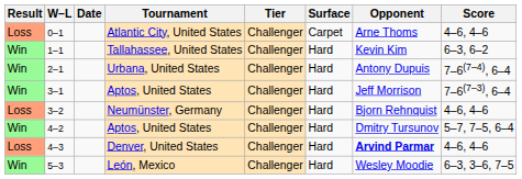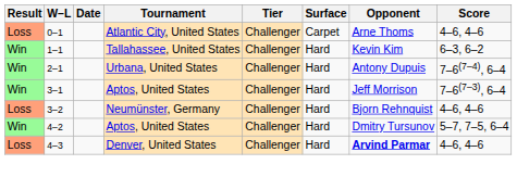- row: Win | 5–3 | León, Mexico | Challenger | Hard | Wesley Moodie | 6–3, 3–6, 7–5
